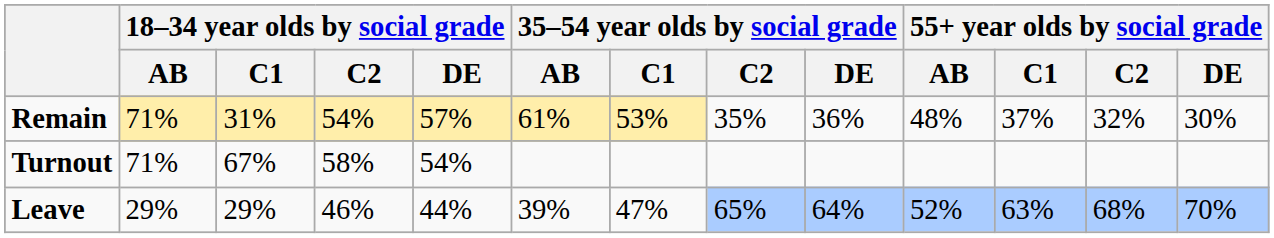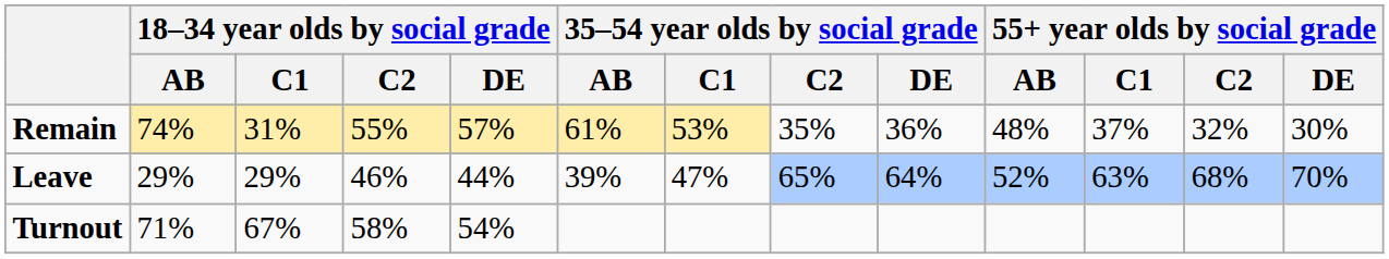Remain | 18–34 year olds by social grade / AB: 71% -> 74%
Remain | 18–34 year olds by social grade / C2: 54% -> 55%
rows swapped: Leave <-> Turnout
